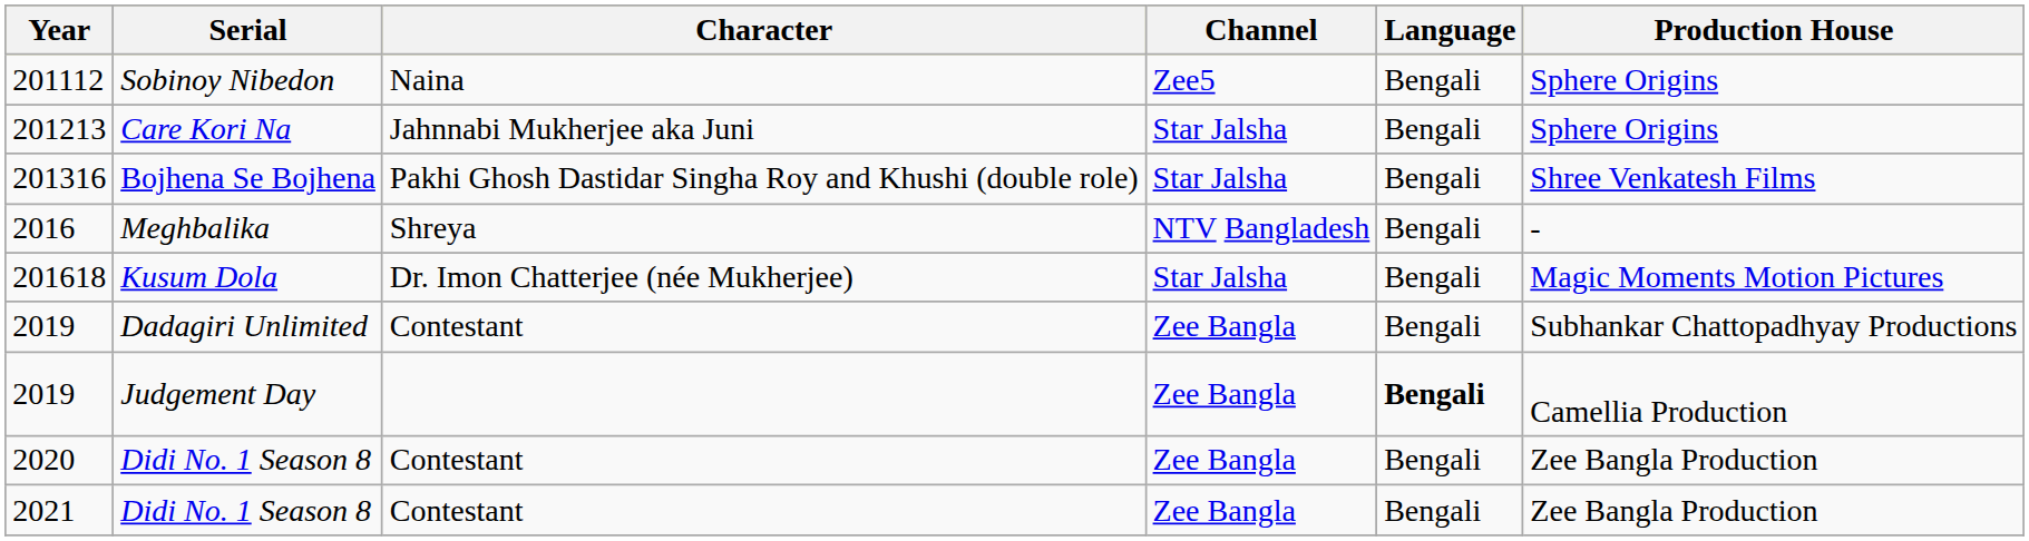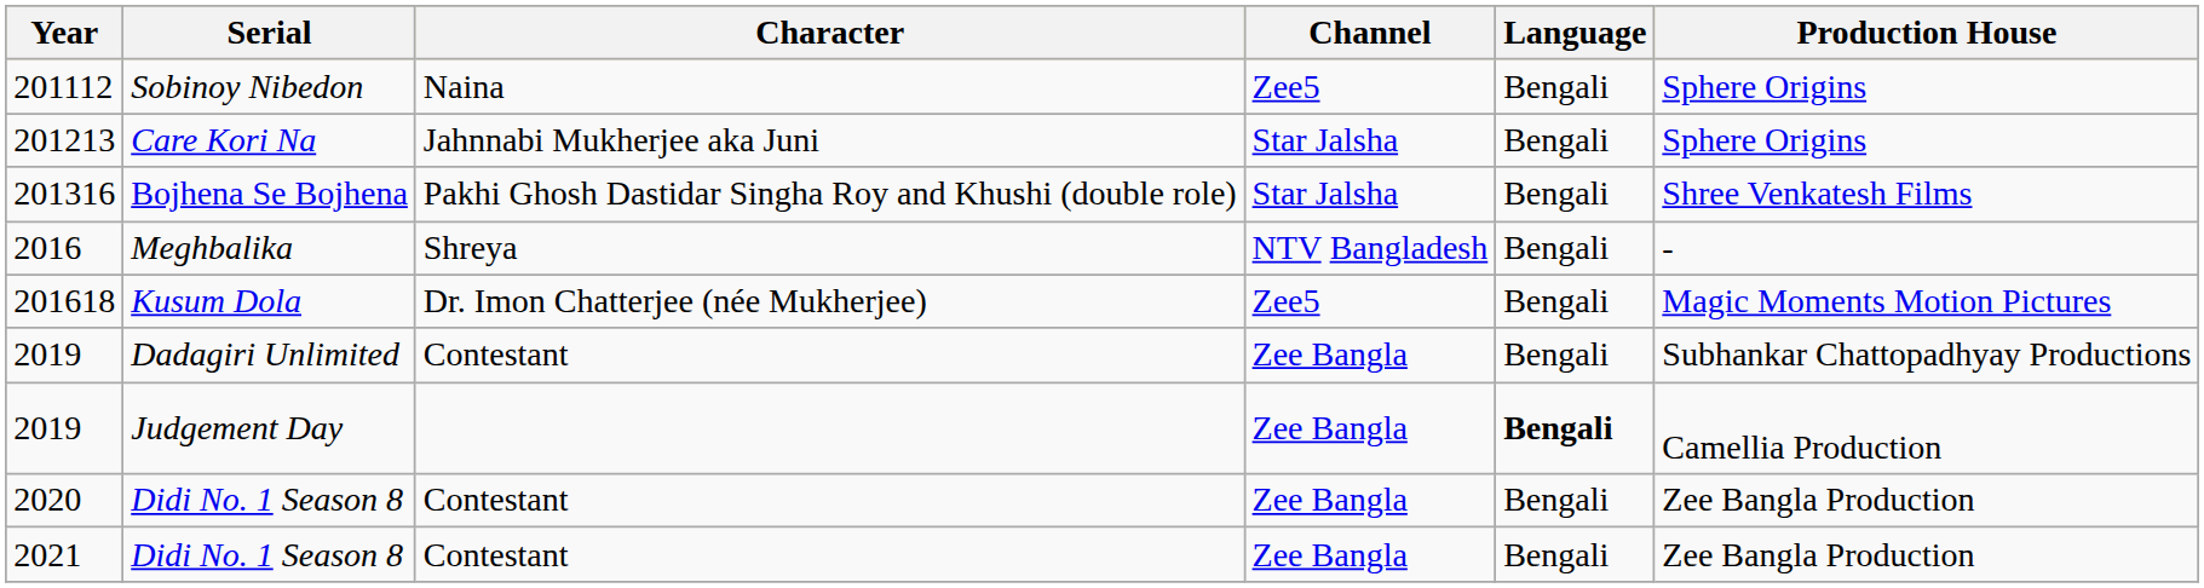201618 | Channel: Star Jalsha -> Zee5
